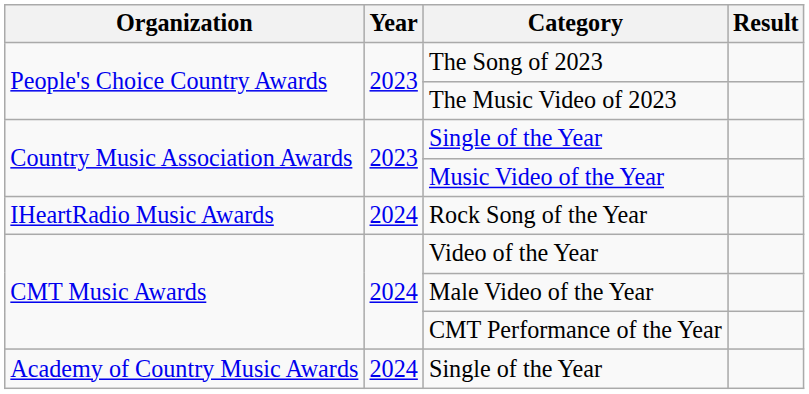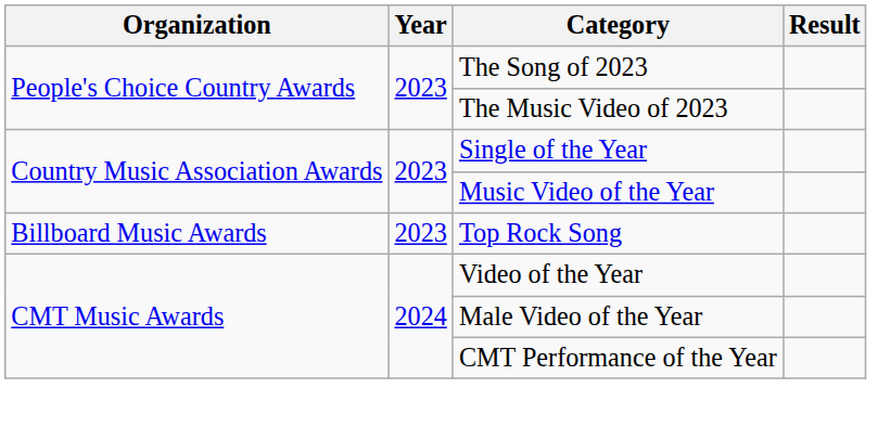+ row: Billboard Music Awards | 2023 | Top Rock Song
- row: IHeartRadio Music Awards | 2024 | Rock Song of the Year
- row: Academy of Country Music Awards | 2024 | Single of the Year
